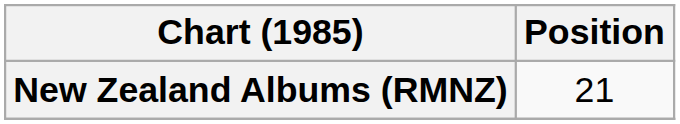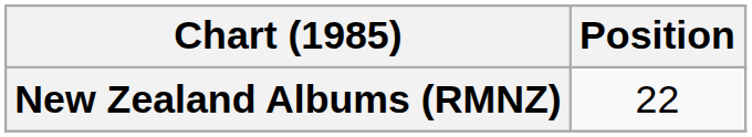New Zealand Albums (RMNZ) | Position: 21 -> 22
